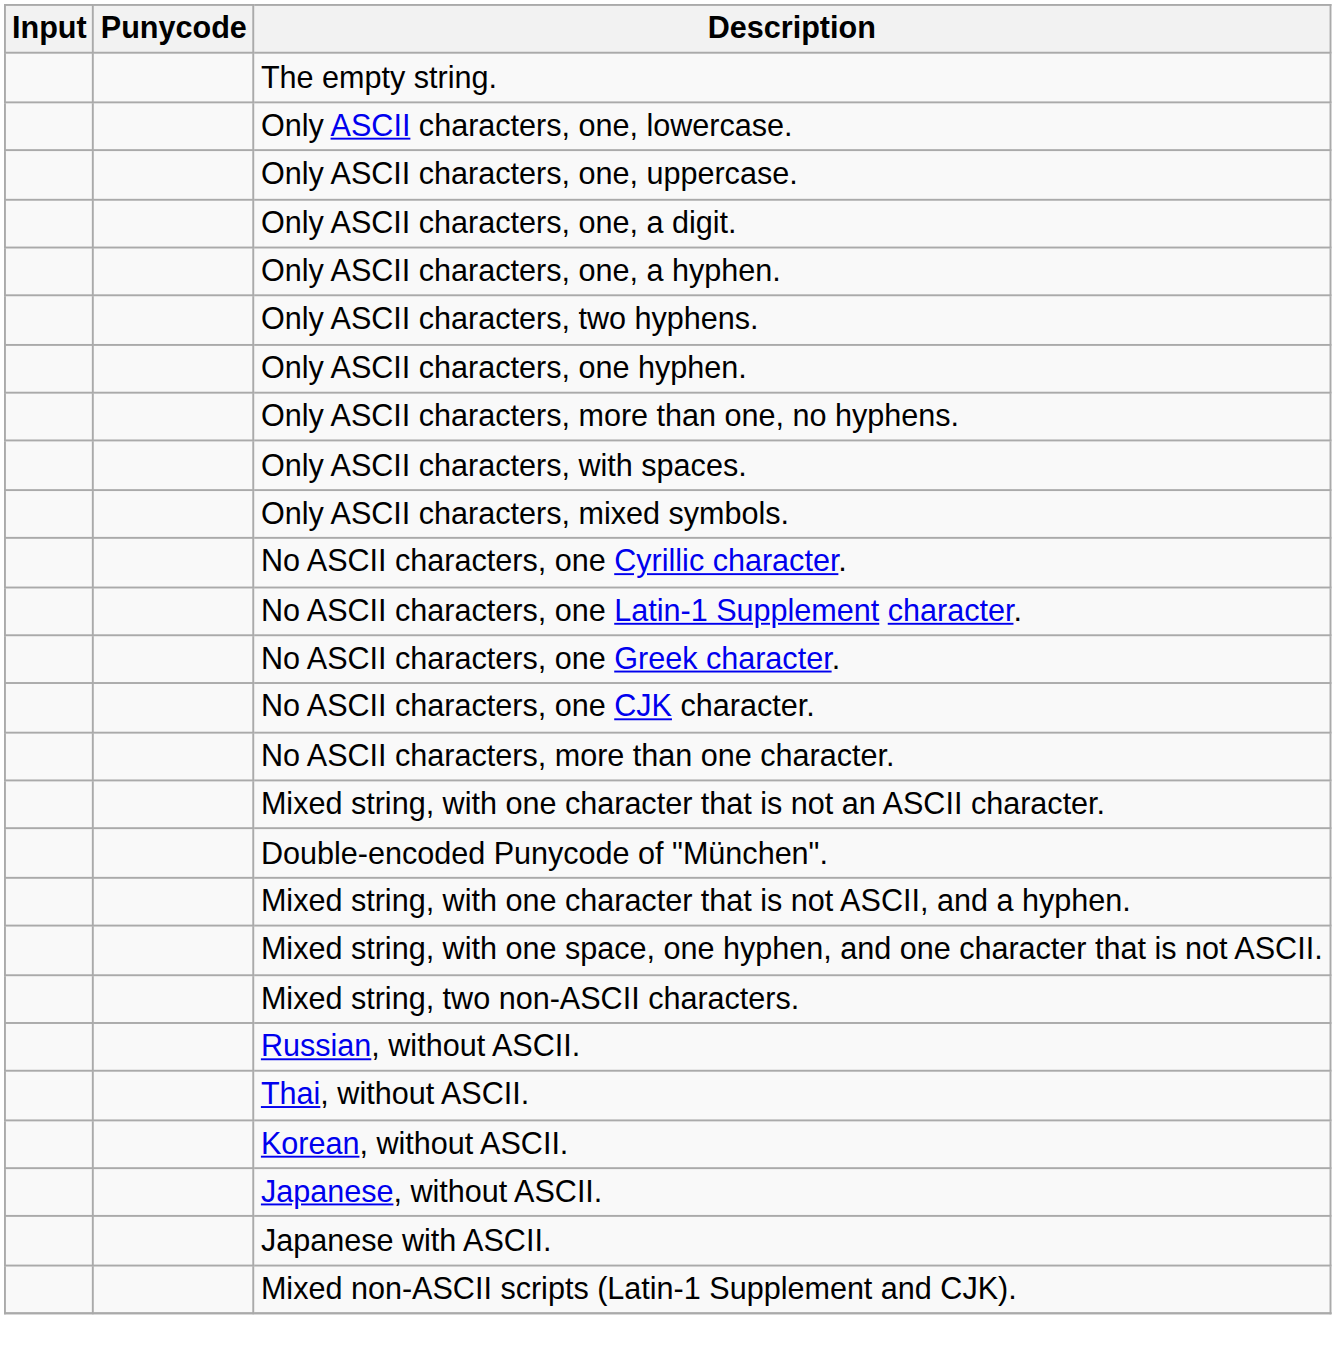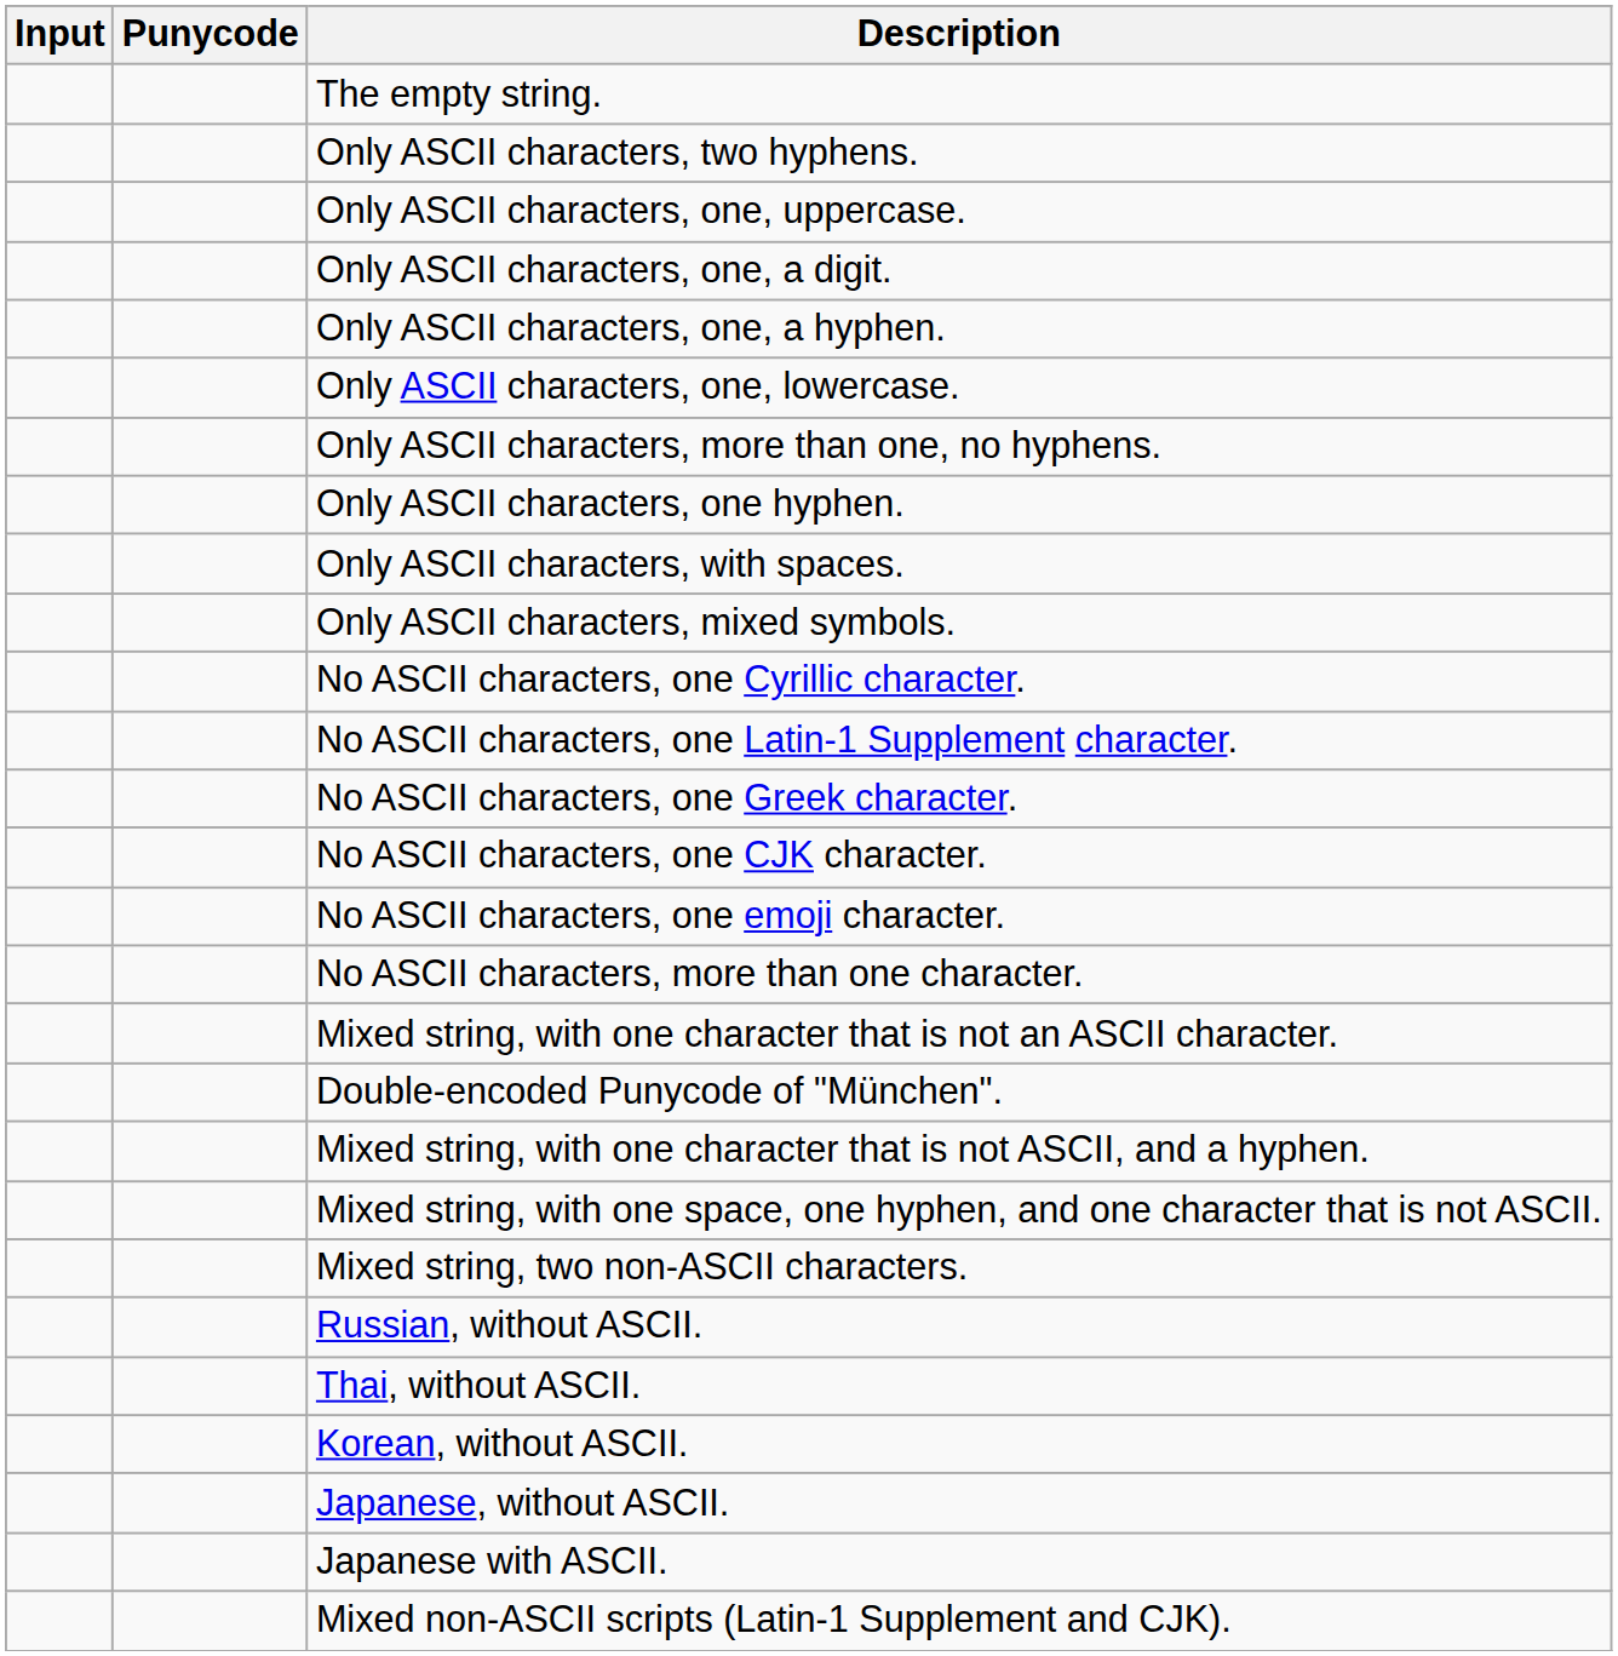rows swapped: Only ASCII characters, one, lowercase. <-> Only ASCII characters, two hyphens.
rows swapped: Only ASCII characters, more than one, no hyphens. <-> Only ASCII characters, one hyphen.
+ row: No ASCII characters, one emoji character.
